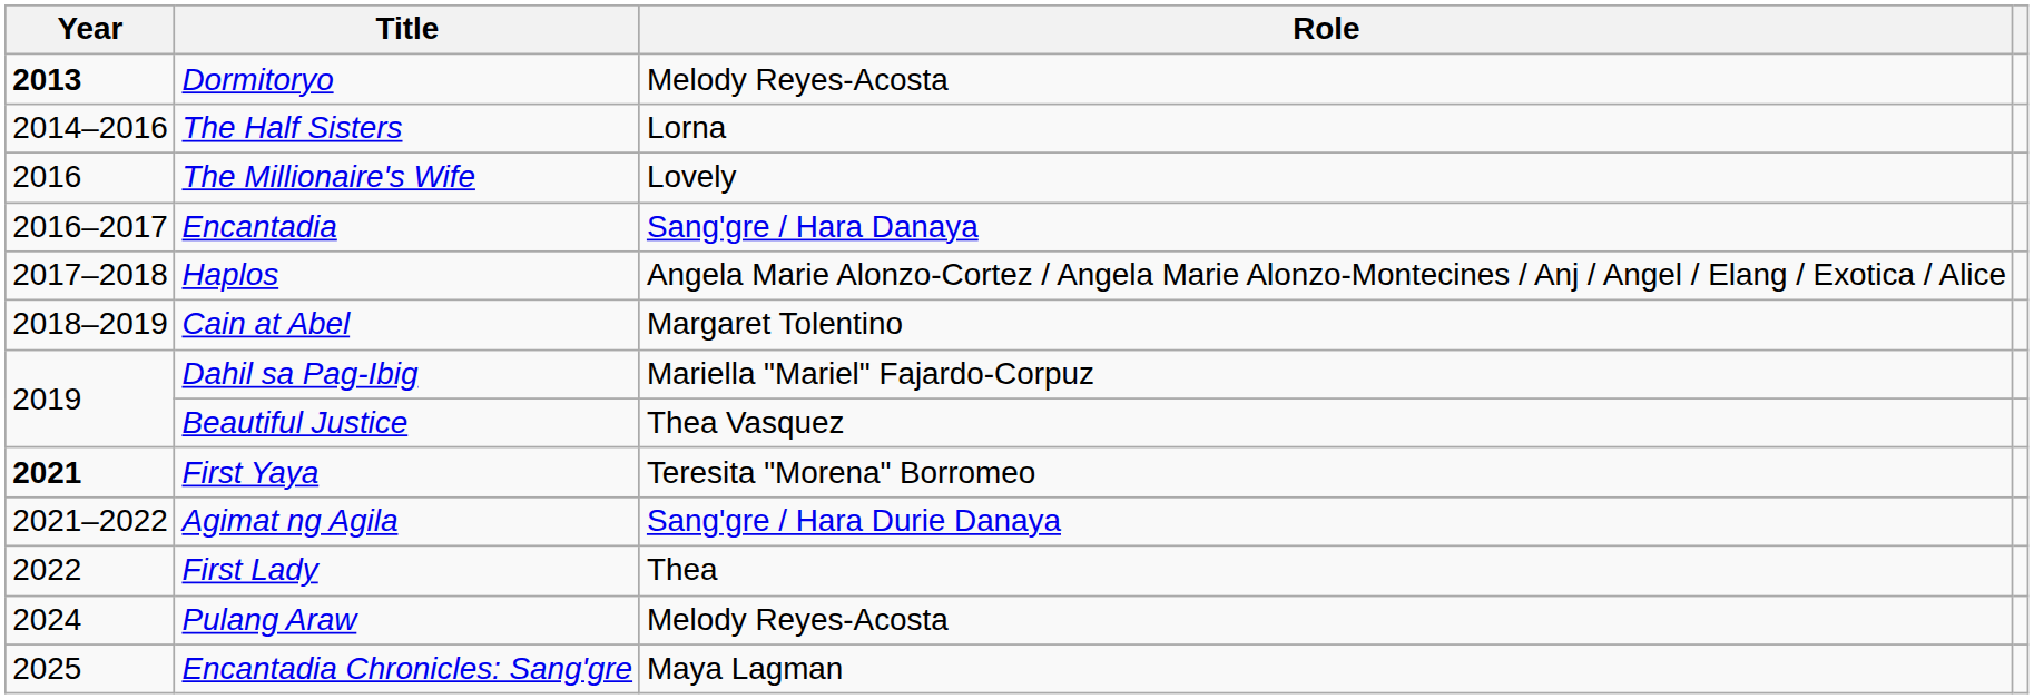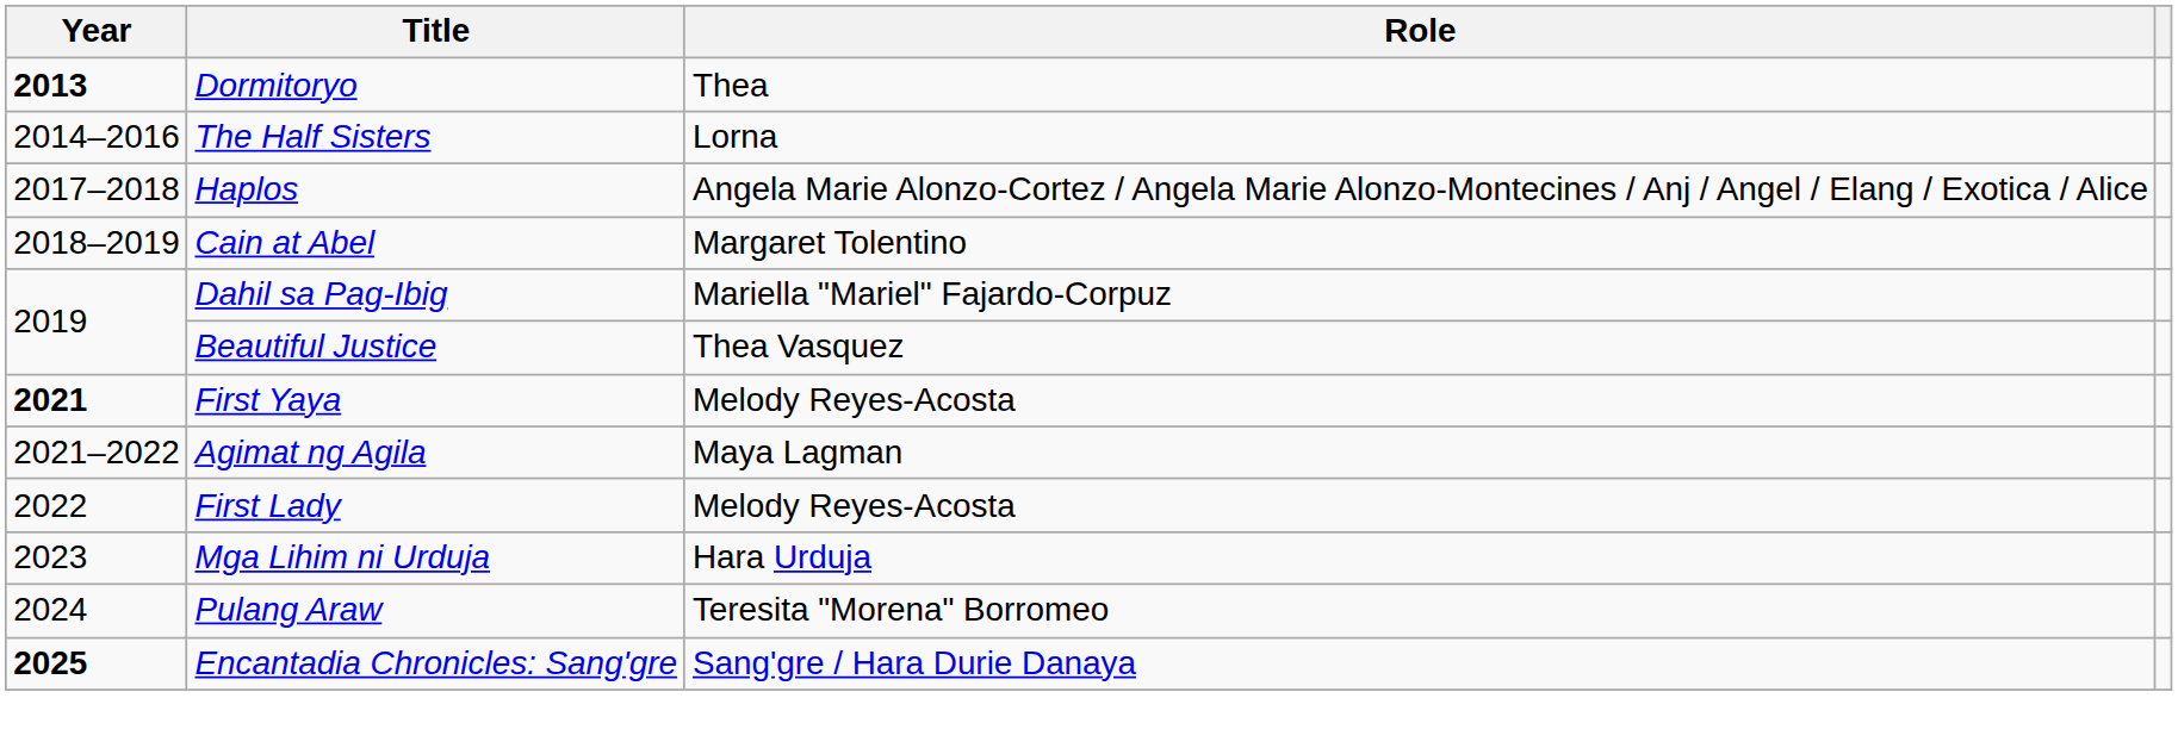Dormitoryo | Role: Melody Reyes-Acosta -> Thea
- row: 2016 | The Millionaire's Wife | Lovely
- row: 2016–2017 | Encantadia | Sang'gre / Hara Danaya
First Yaya | Role: Teresita "Morena" Borromeo -> Melody Reyes-Acosta
Agimat ng Agila | Role: Sang'gre / Hara Durie Danaya -> Maya Lagman
First Lady | Role: Thea -> Melody Reyes-Acosta
+ row: 2023 | Mga Lihim ni Urduja | Hara Urduja
Pulang Araw | Role: Melody Reyes-Acosta -> Teresita "Morena" Borromeo
Encantadia Chronicles: Sang'gre | Year: normal -> bold
Encantadia Chronicles: Sang'gre | Role: Maya Lagman -> Sang'gre / Hara Durie Danaya
